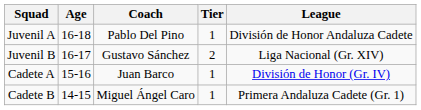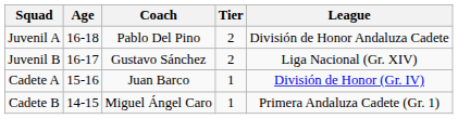Juvenil A | Tier: 1 -> 2
